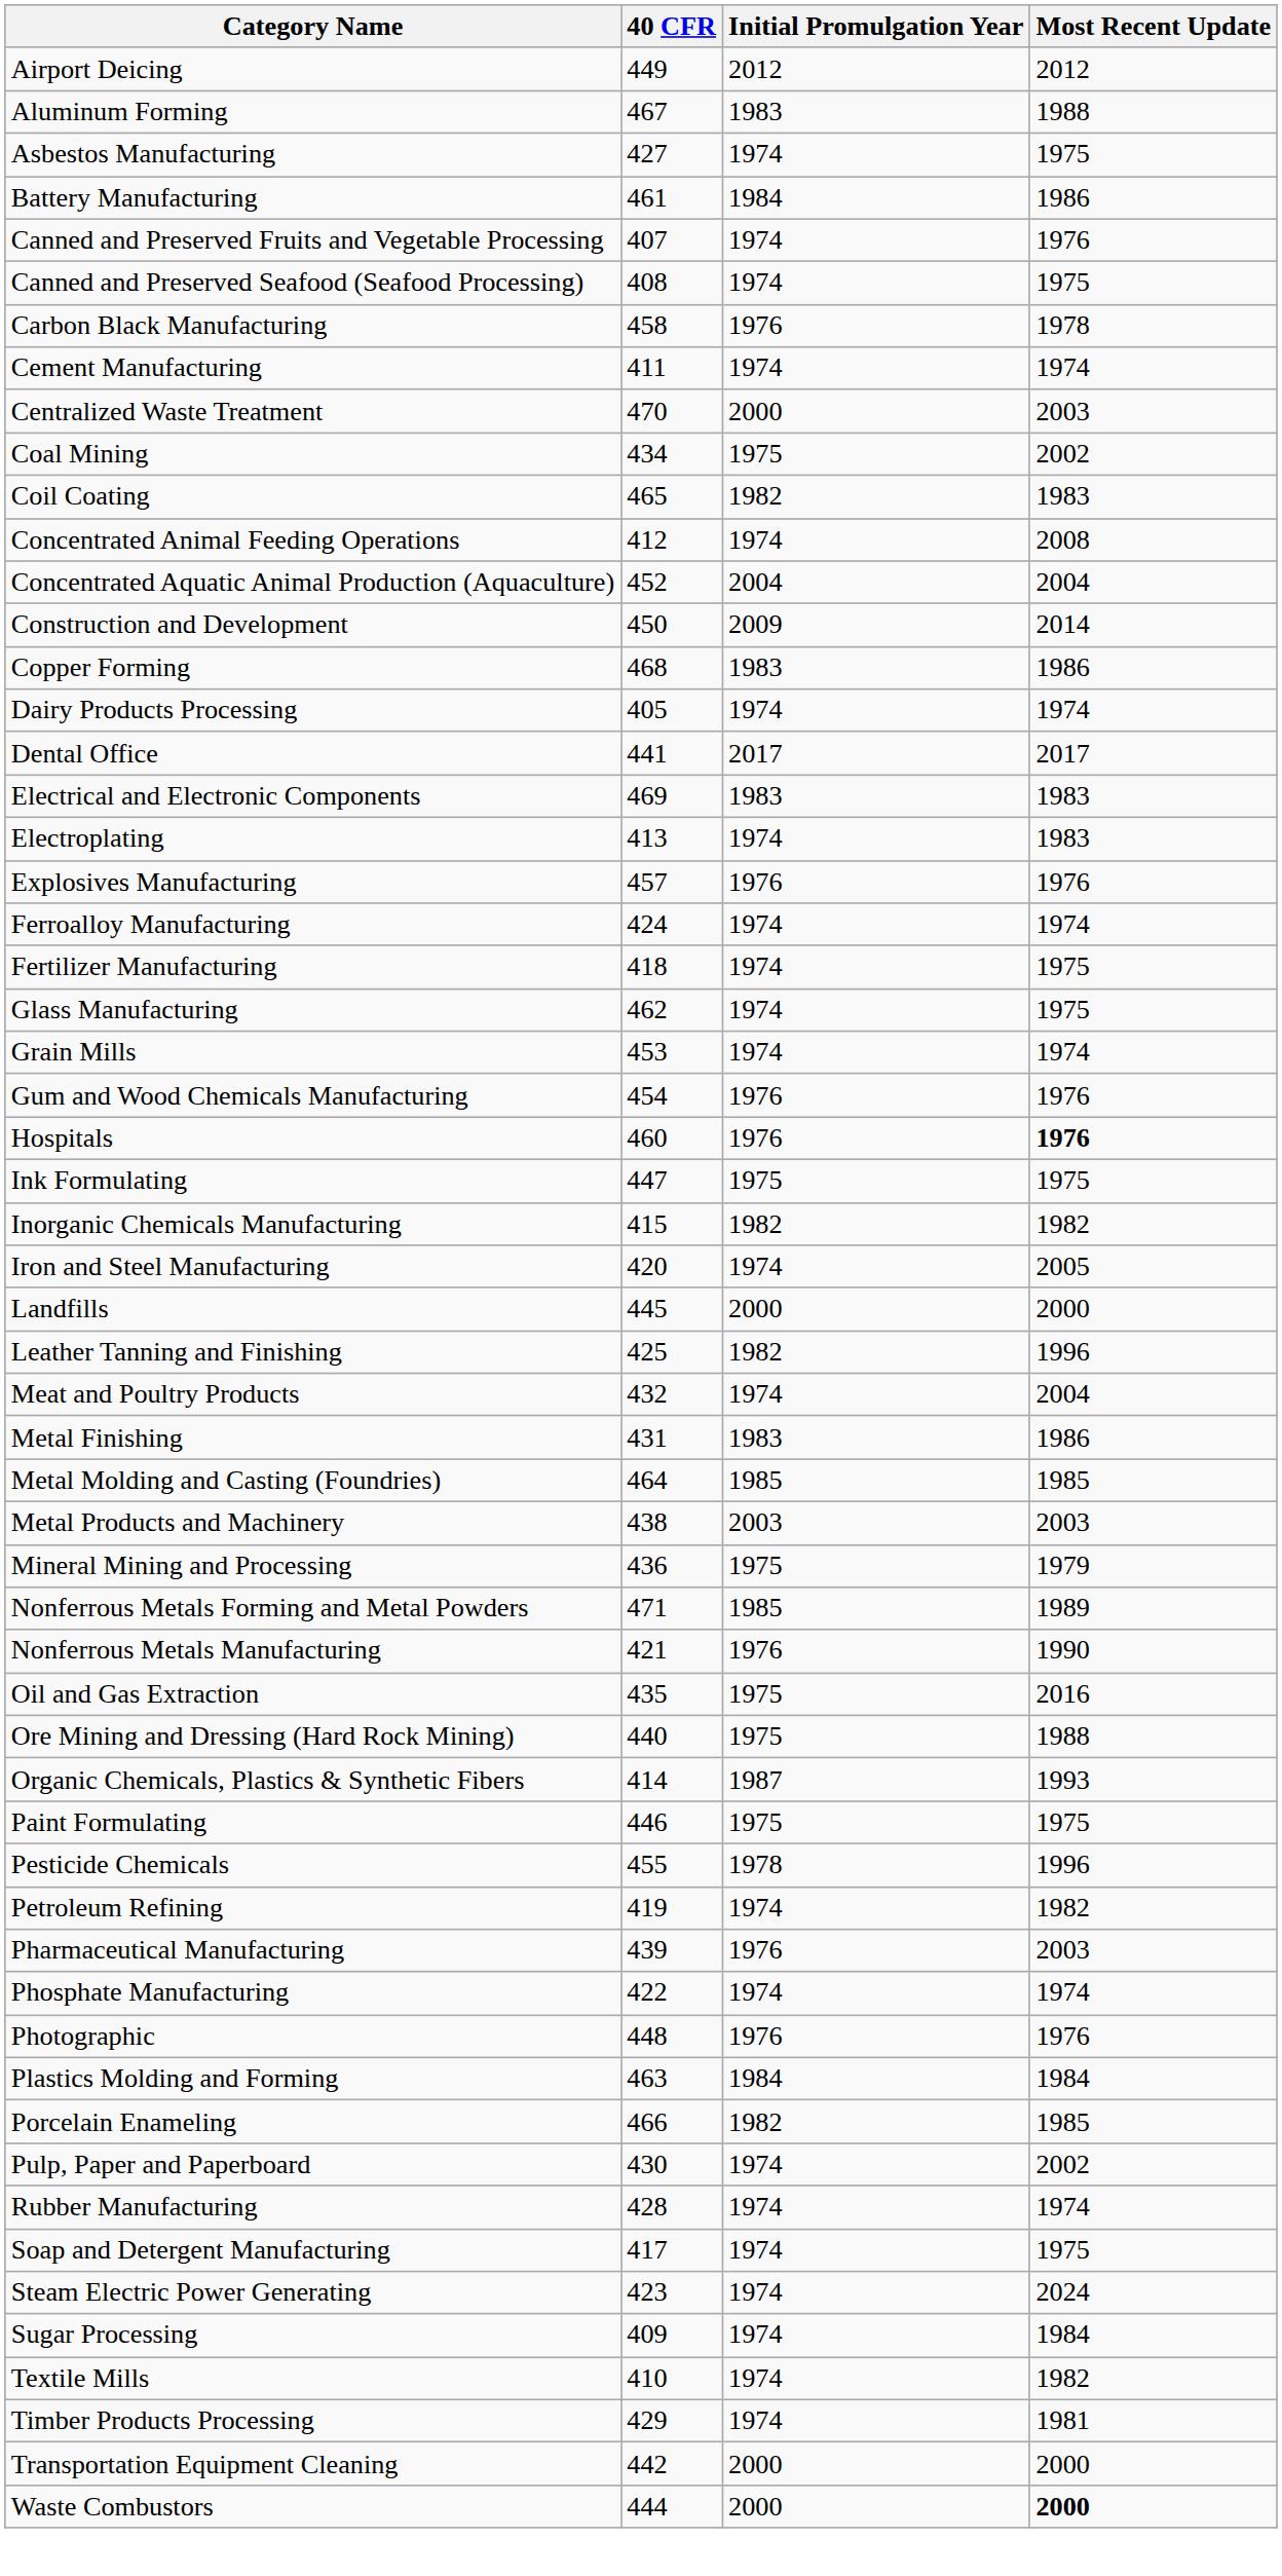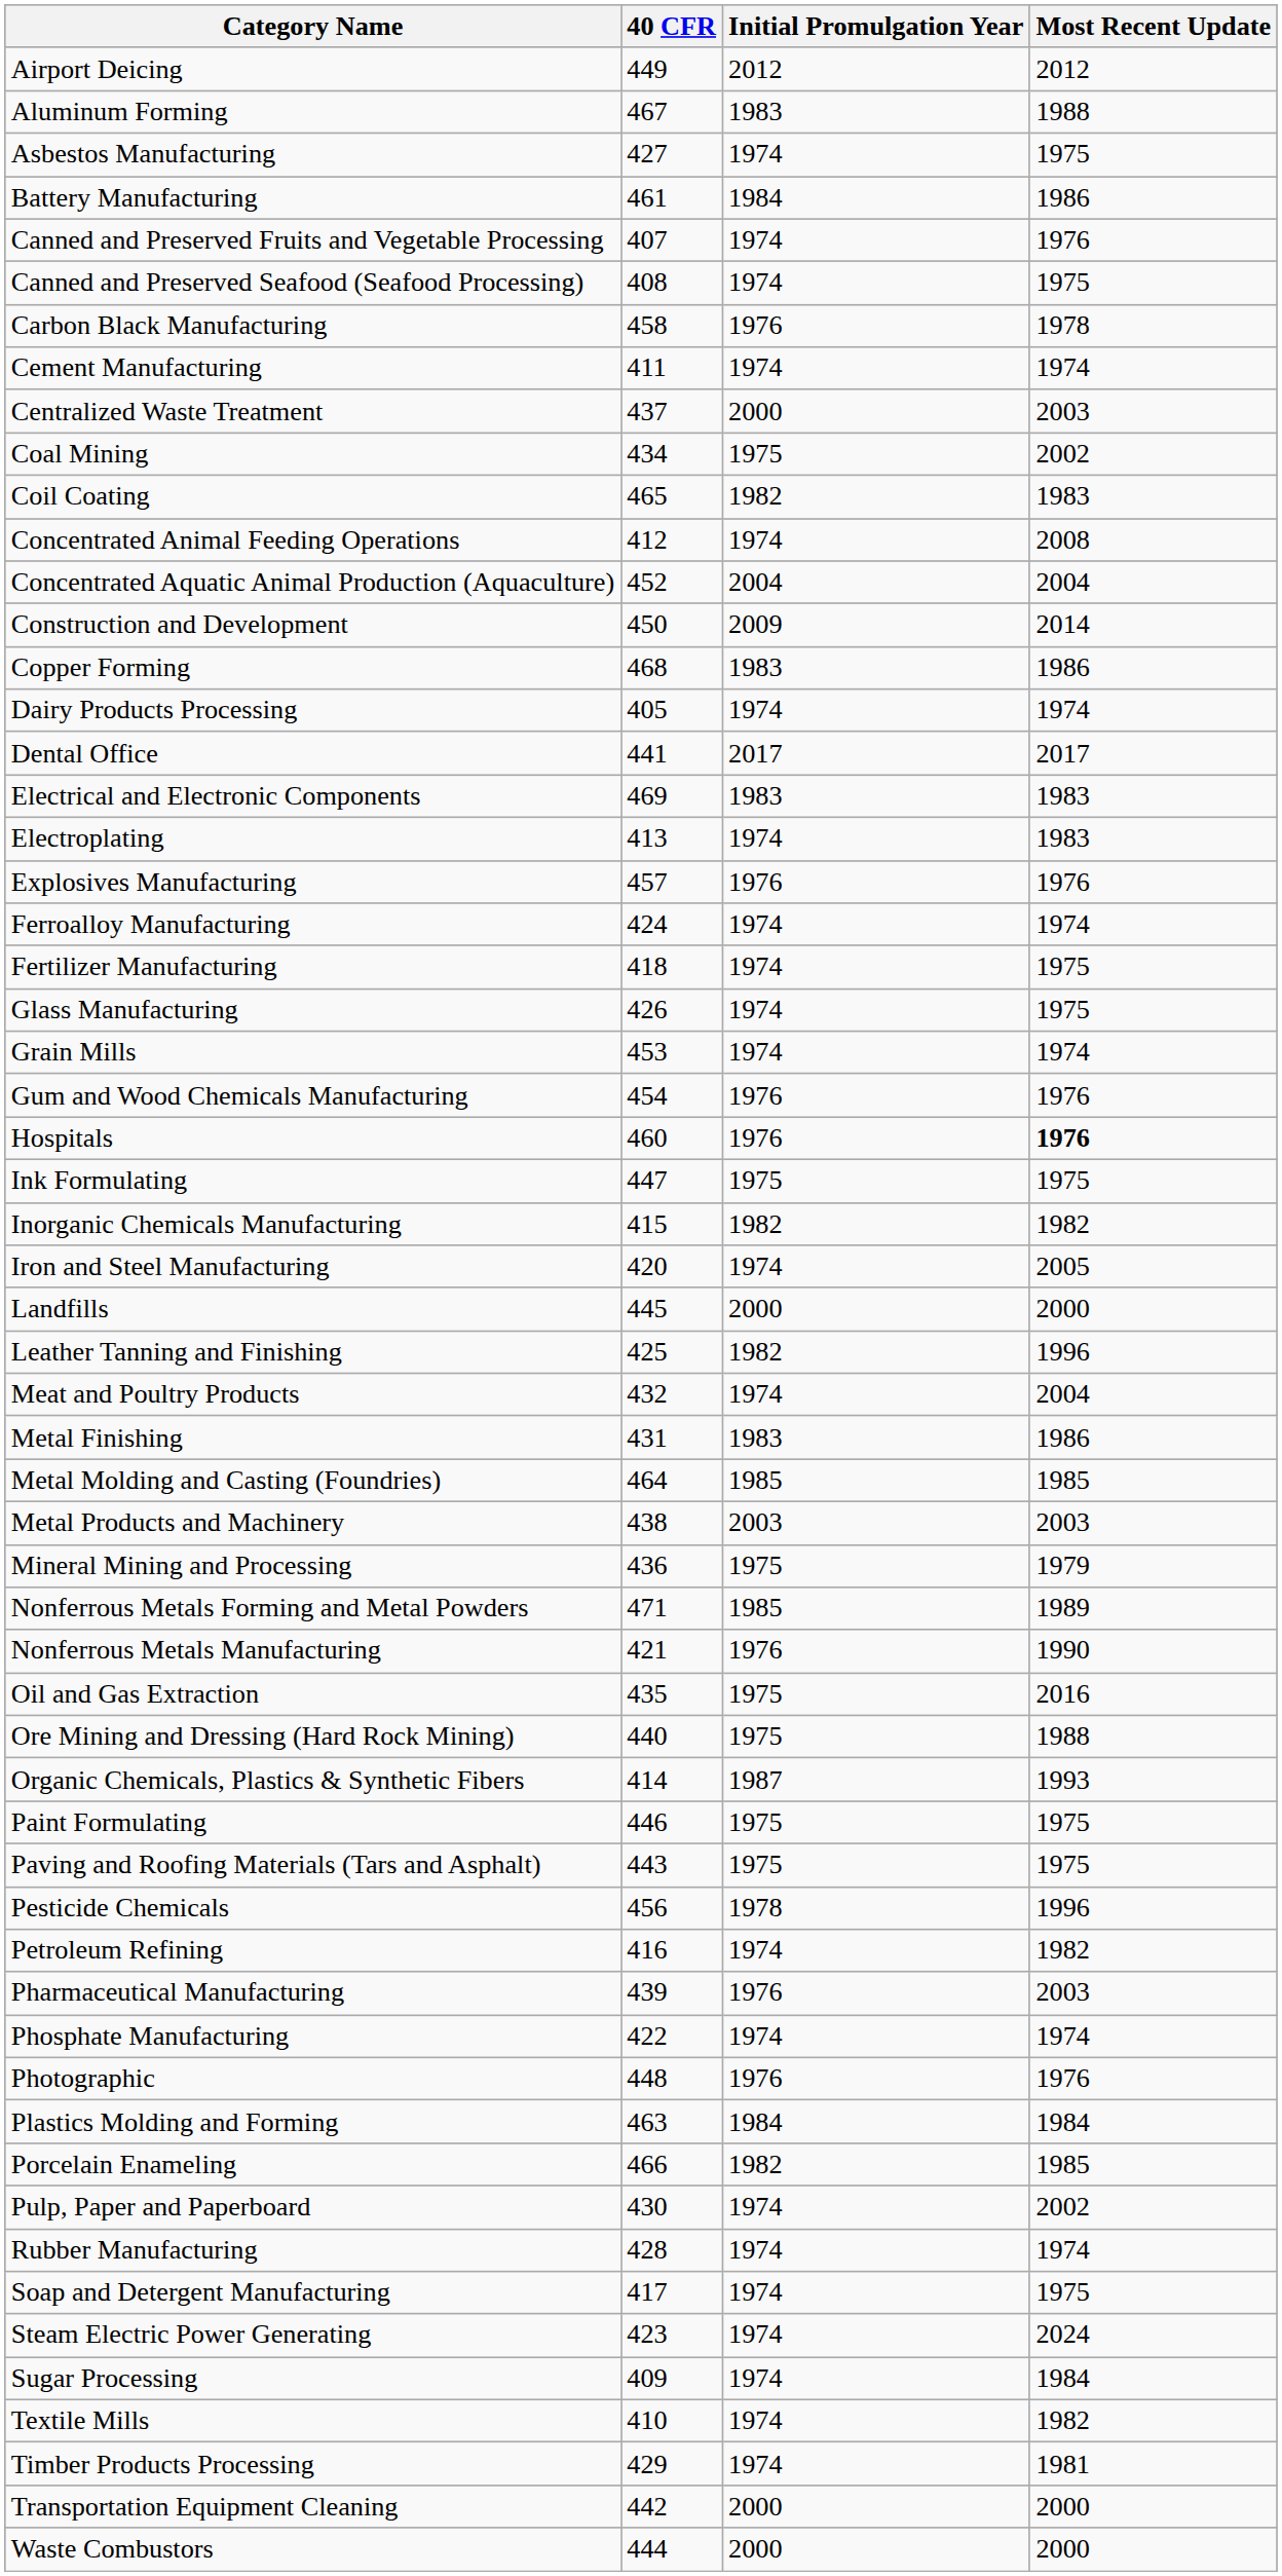Centralized Waste Treatment | 40 CFR: 470 -> 437
Glass Manufacturing | 40 CFR: 462 -> 426
+ row: Paving and Roofing Materials (Tars and Asphalt) | 443 | 1975 | 1975
Pesticide Chemicals | 40 CFR: 455 -> 456
Petroleum Refining | 40 CFR: 419 -> 416
Waste Combustors | Most Recent Update: bold -> normal
